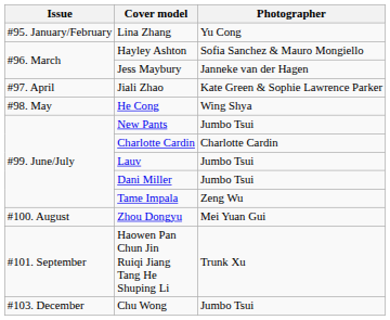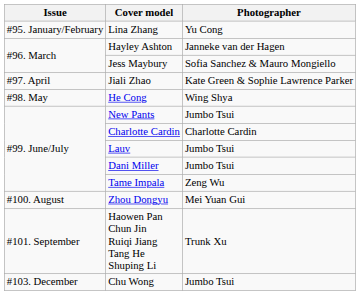Hayley Ashton | Photographer: Sofia Sanchez & Mauro Mongiello -> Janneke van der Hagen
Jess Maybury | Photographer: Janneke van der Hagen -> Sofia Sanchez & Mauro Mongiello
